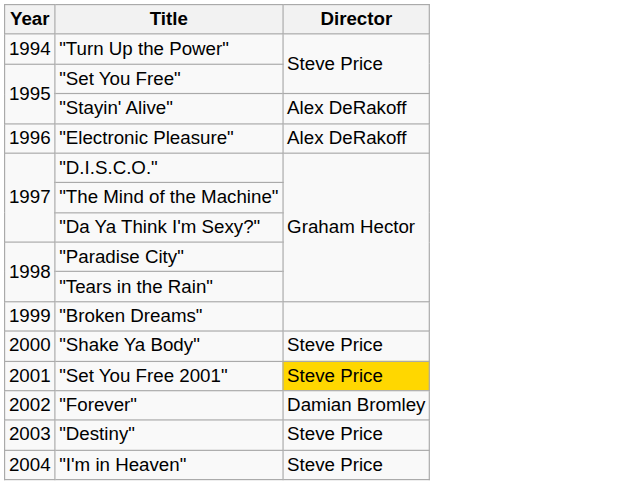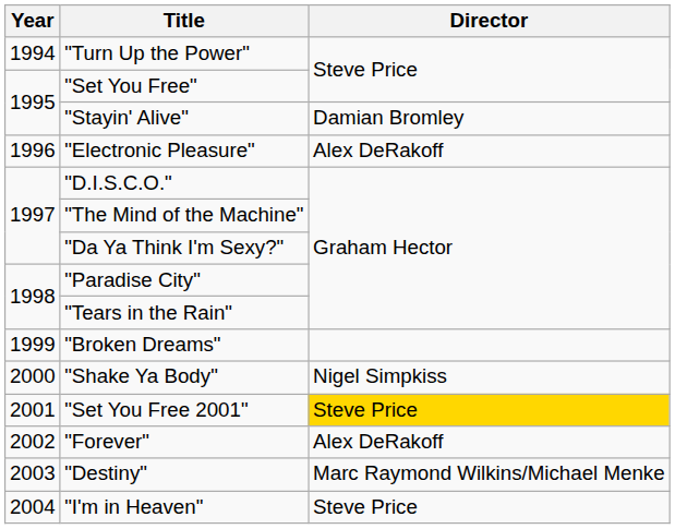"Stayin' Alive" | Director: Alex DeRakoff -> Damian Bromley
"Shake Ya Body" | Director: Steve Price -> Nigel Simpkiss
"Forever" | Director: Damian Bromley -> Alex DeRakoff
"Destiny" | Director: Steve Price -> Marc Raymond Wilkins/Michael Menke
